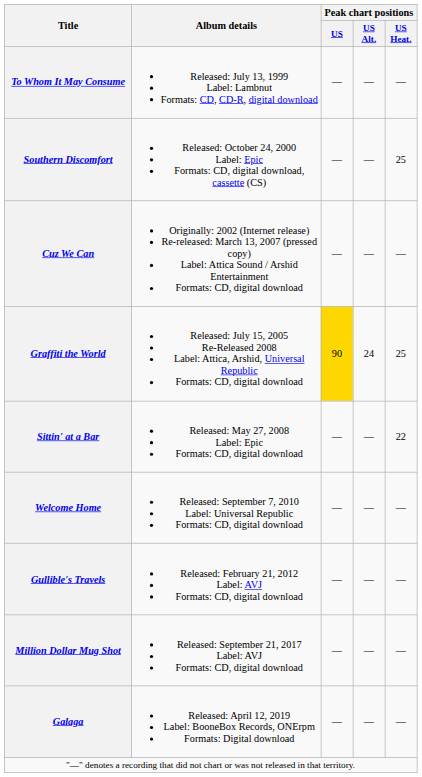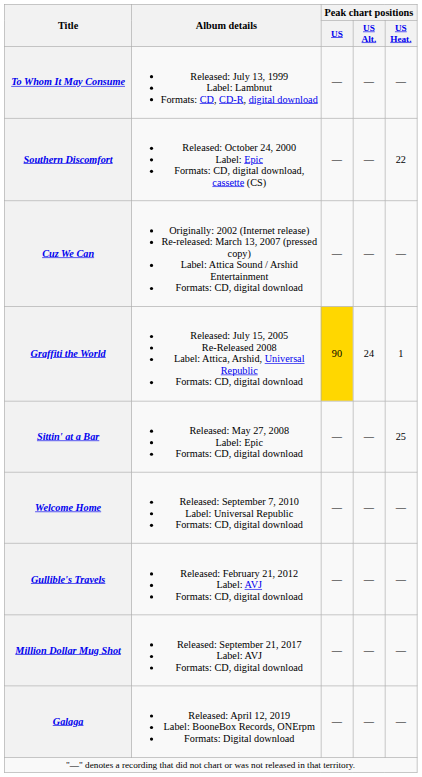Southern Discomfort | Peak chart positions / US Heat.: 25 -> 22
Graffiti the World | Peak chart positions / US Heat.: 25 -> 1
Sittin' at a Bar | Peak chart positions / US Heat.: 22 -> 25
